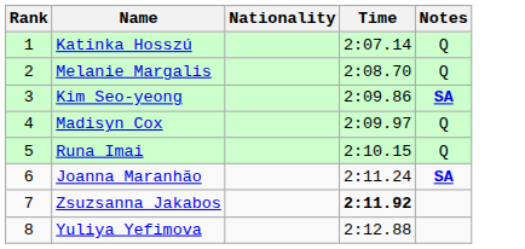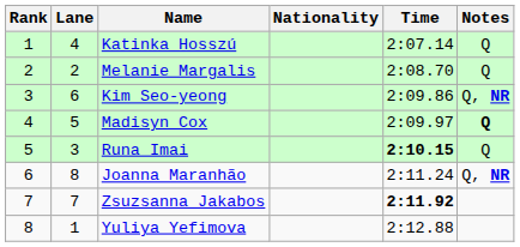+ column: Lane | 4 | 2 | 6 | 5 | 3 | 8 | 7 | 1
Kim Seo-yeong | Notes: SA -> Q, NR
Madisyn Cox | Notes: normal -> bold
Runa Imai | Time: normal -> bold
Joanna Maranhão | Notes: SA -> Q, NR
